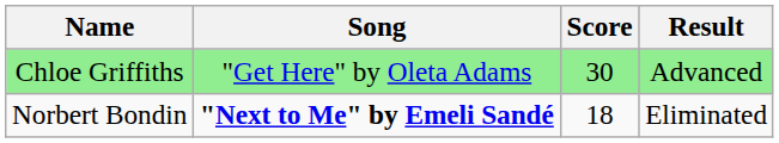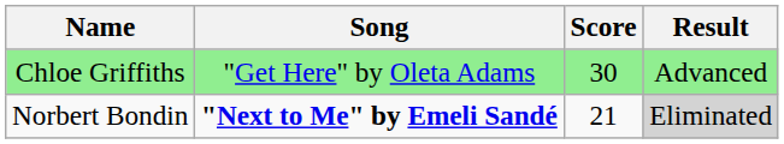Norbert Bondin | Score: 18 -> 21
Norbert Bondin | Result: no background -> lightgrey background
